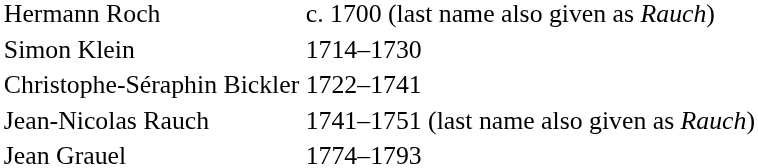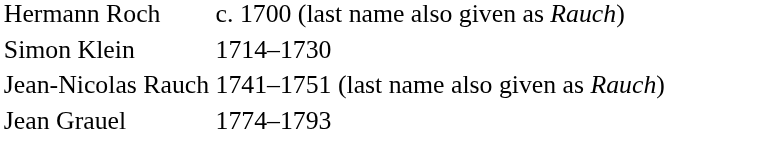- row: Christophe-Séraphin Bickler | 1722–1741
